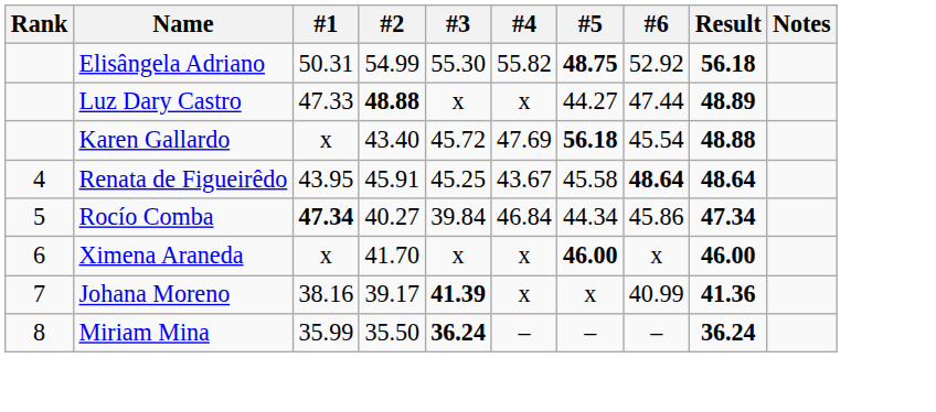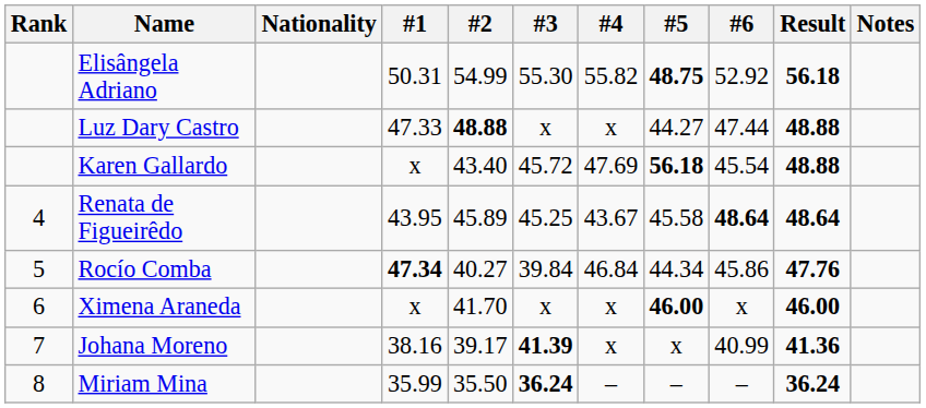+ column: Nationality
Luz Dary Castro | Result: 48.89 -> 48.88
Renata de Figueirêdo | #2: 45.91 -> 45.89
Rocío Comba | Result: 47.34 -> 47.76
